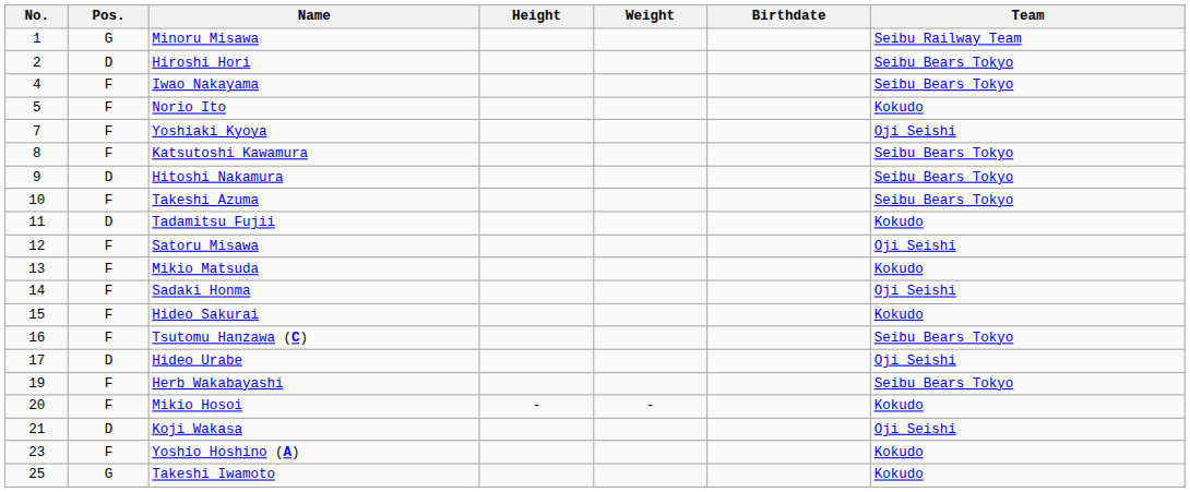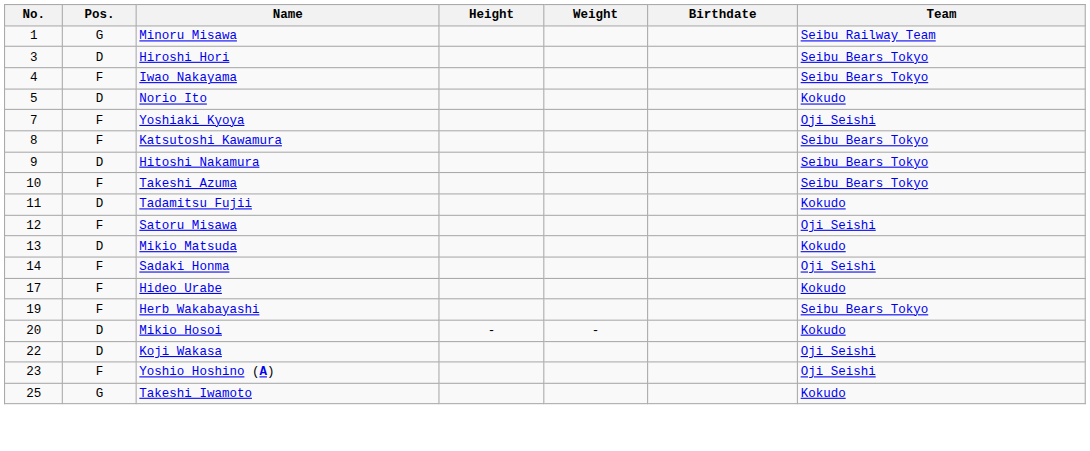Hiroshi Hori | No.: 2 -> 3
Norio Ito | Pos.: F -> D
Mikio Matsuda | Pos.: F -> D
- row: 15 | F | Hideo Sakurai | Kokudo
- row: 16 | F | Tsutomu Hanzawa (C) | Seibu Bears Tokyo
Hideo Urabe | Pos.: D -> F
Hideo Urabe | Team: Oji Seishi -> Kokudo
Mikio Hosoi | Pos.: F -> D
Koji Wakasa | No.: 21 -> 22
Yoshio Hoshino (A) | Team: Kokudo -> Oji Seishi
